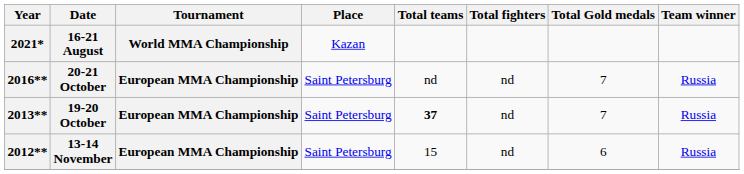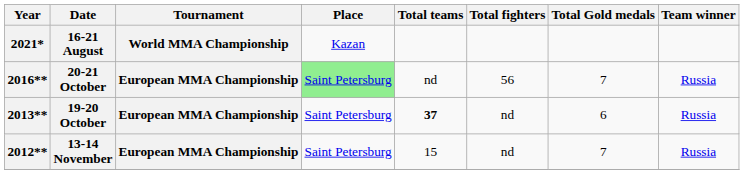20-21 October | Place: no background -> lightgreen background
20-21 October | Total fighters: nd -> 56
19-20 October | Total Gold medals: 7 -> 6
13-14 November | Total Gold medals: 6 -> 7
